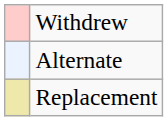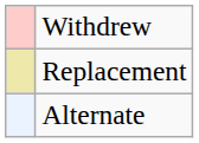rows swapped: Replacement <-> Alternate
